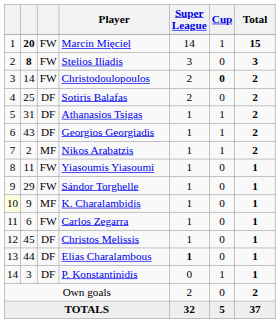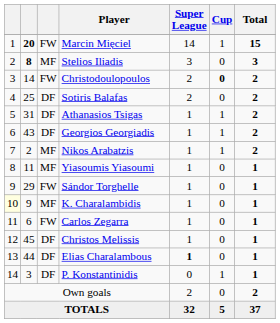Stelios Iliadis | column 3: FW -> MF
Yiasoumis Yiasoumi | column 3: FW -> MF
